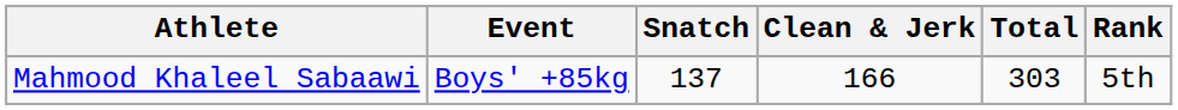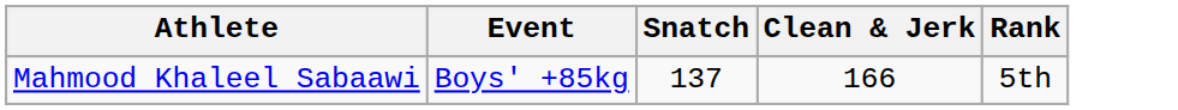- column: Total | 303
